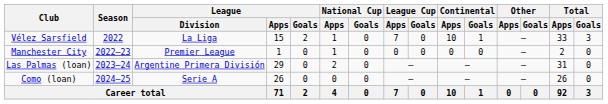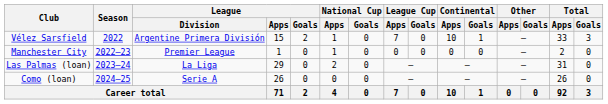Vélez Sarsfield | League / Division: La Liga -> Argentine Primera División
Las Palmas (loan) | League / Division: Argentine Primera División -> La Liga
